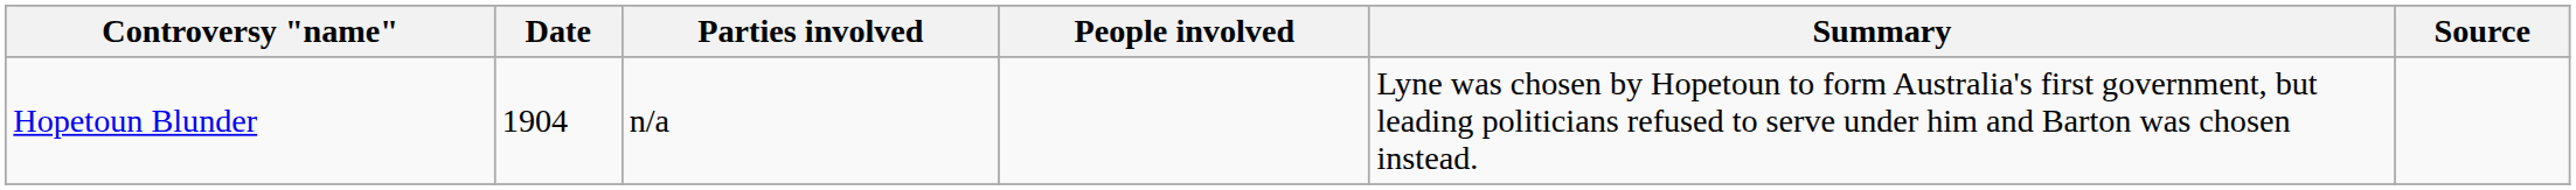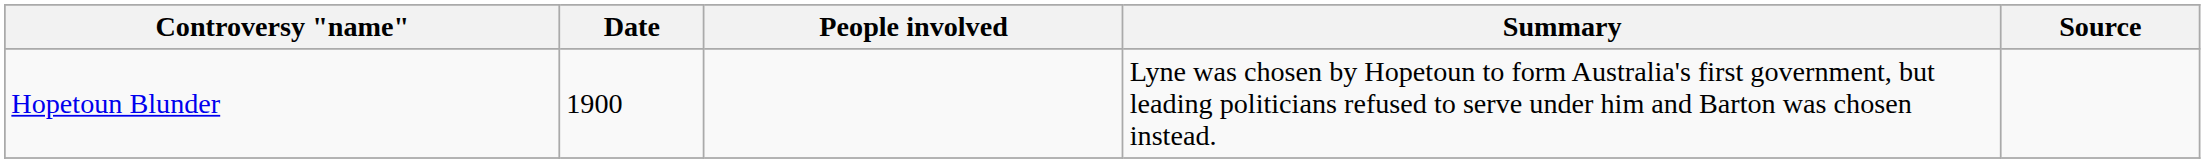- column: Parties involved | n/a
Hopetoun Blunder | Date: 1904 -> 1900
